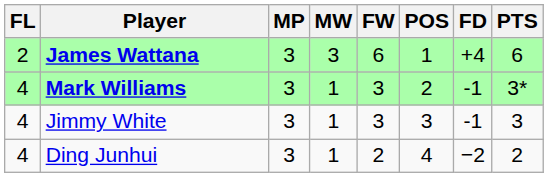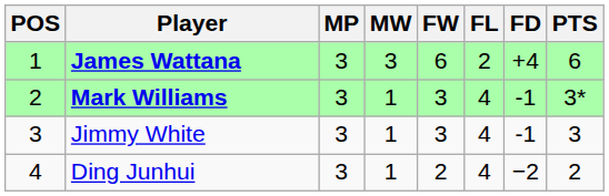columns swapped: POS <-> FL
